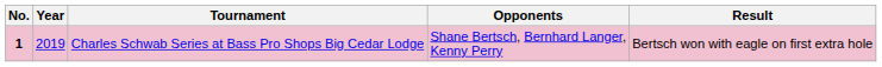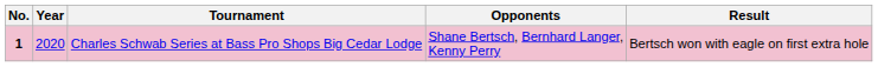Charles Schwab Series at Bass Pro Shops Big Cedar Lodge | Year: 2019 -> 2020
